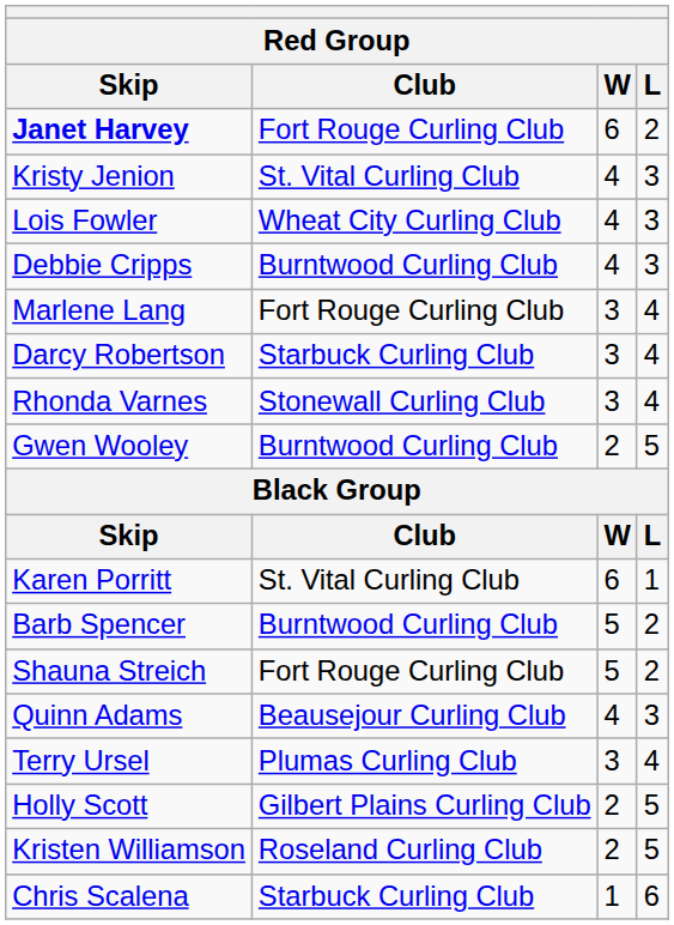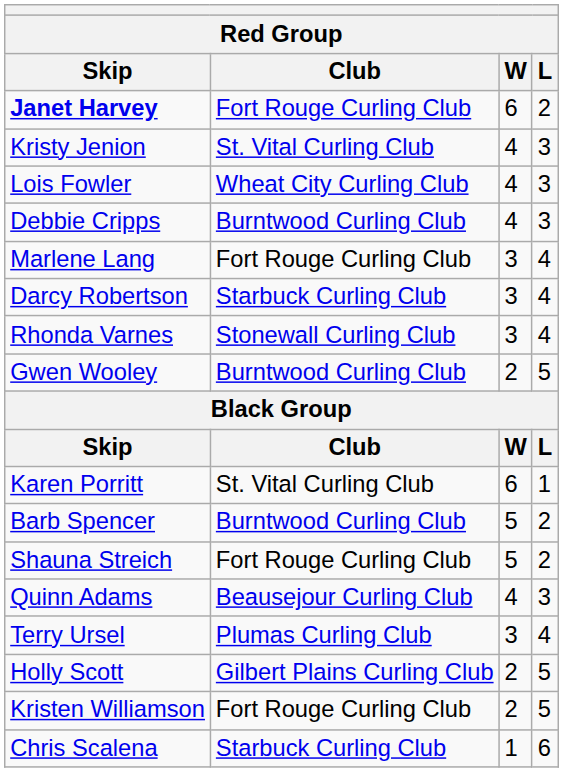Kristen Williamson | Club: Roseland Curling Club -> Fort Rouge Curling Club
